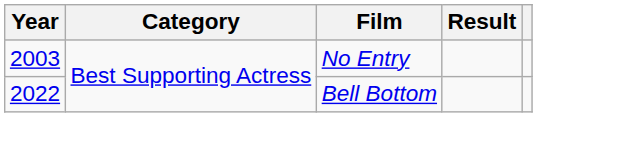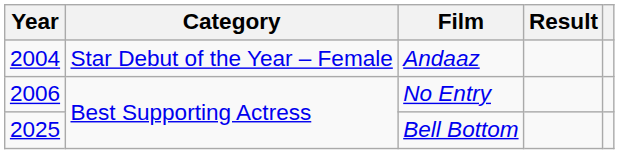+ row: 2004 | Star Debut of the Year – Female | Andaaz
No Entry | Year: 2003 -> 2006
Bell Bottom | Year: 2022 -> 2025
